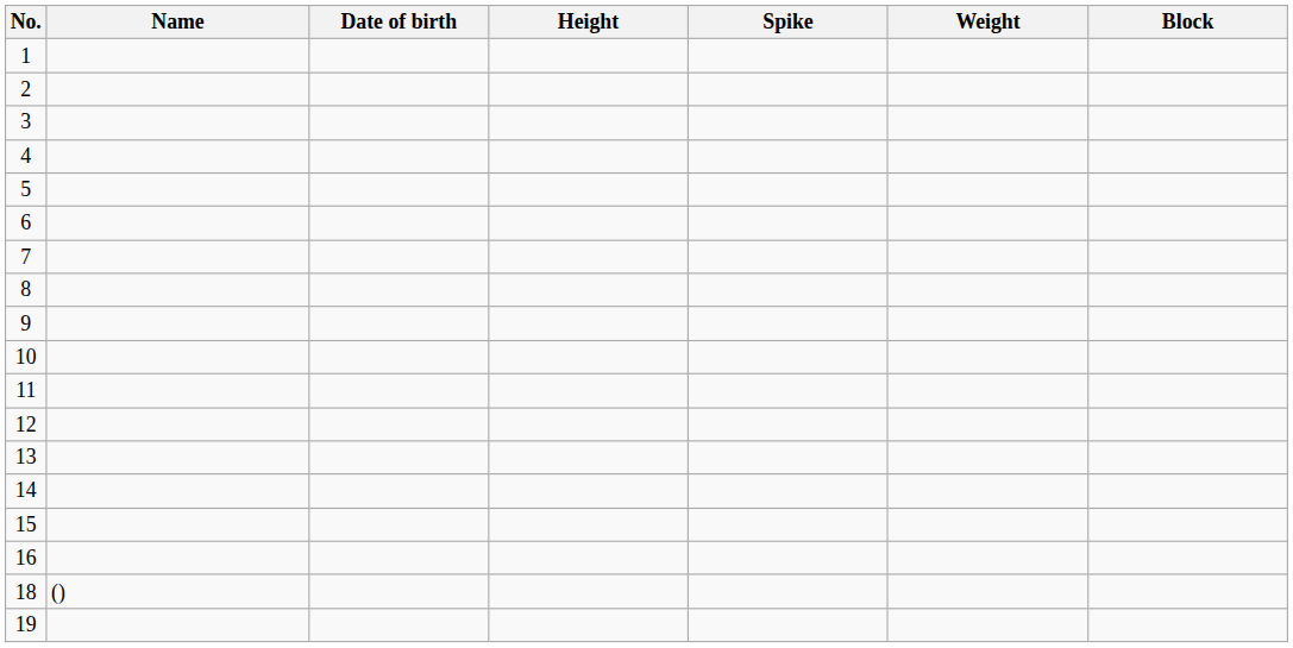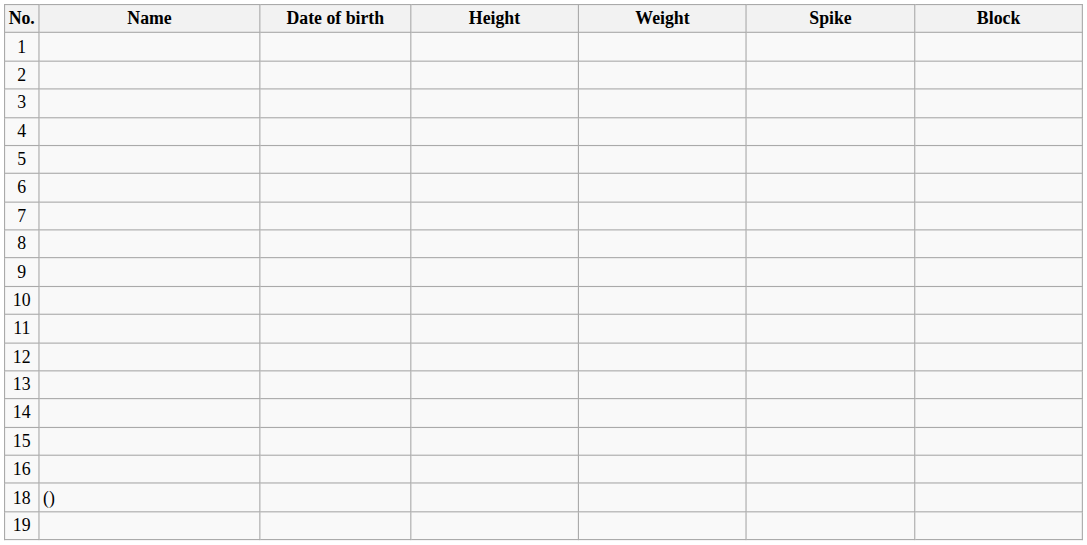columns swapped: Weight <-> Spike
